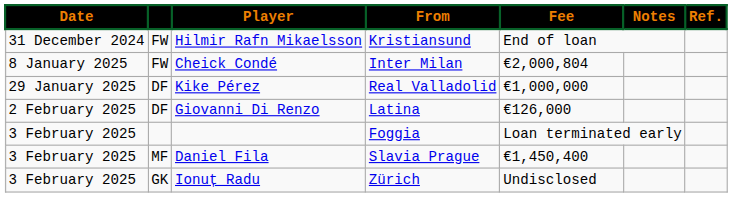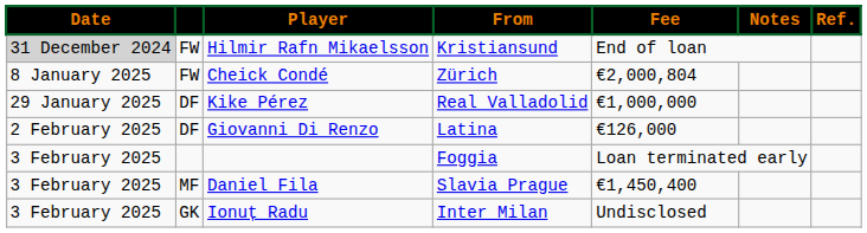Hilmir Rafn Mikaelsson | Date: no background -> lightgrey background
Cheick Condé | From: Inter Milan -> Zürich
Ionuț Radu | From: Zürich -> Inter Milan
